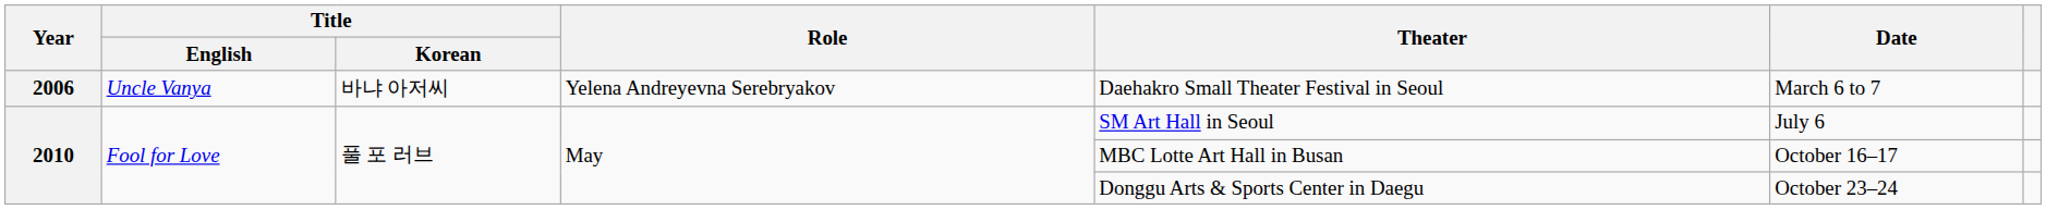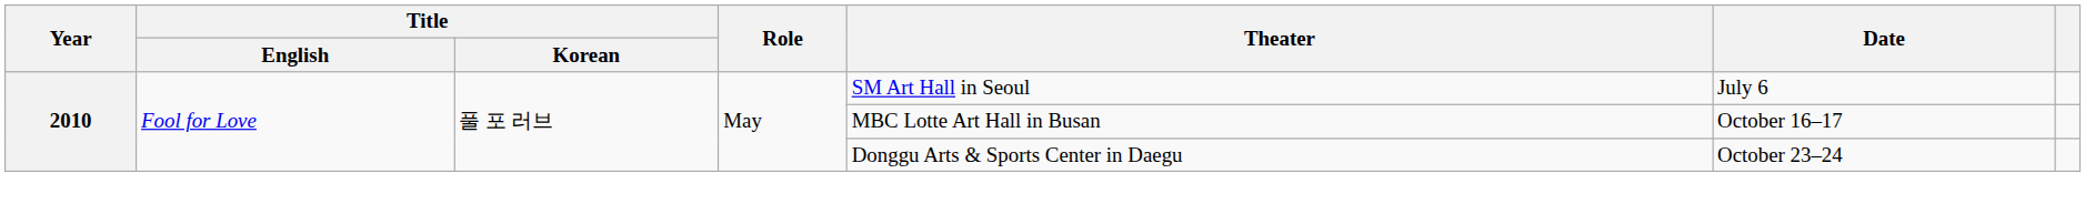- row: 2006 | Uncle Vanya | 바냐 아저씨 | Yelena Andreyevna Serebryakov | Daehakro Small Theater Festival in Seoul | March 6 to 7
